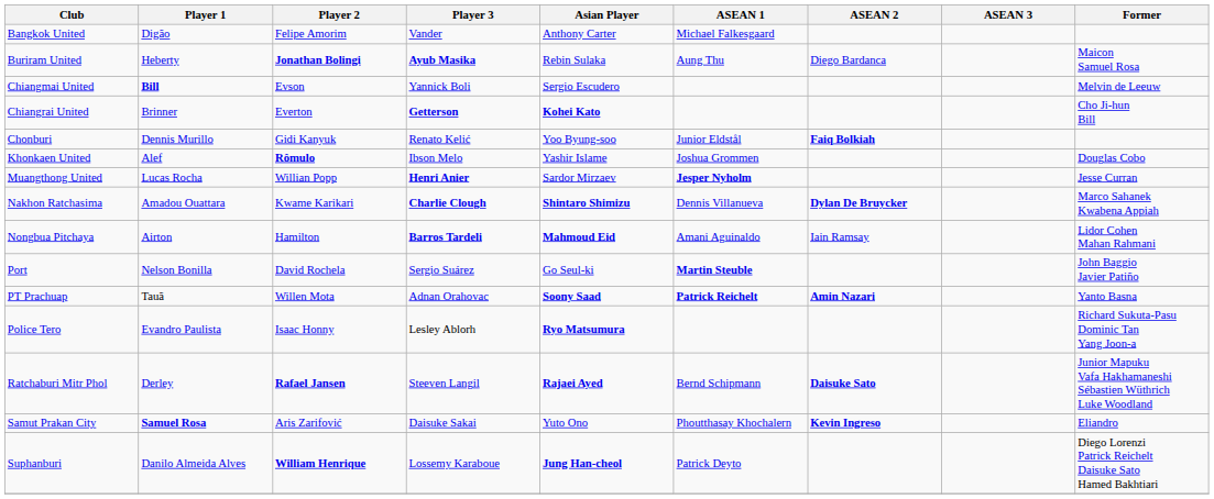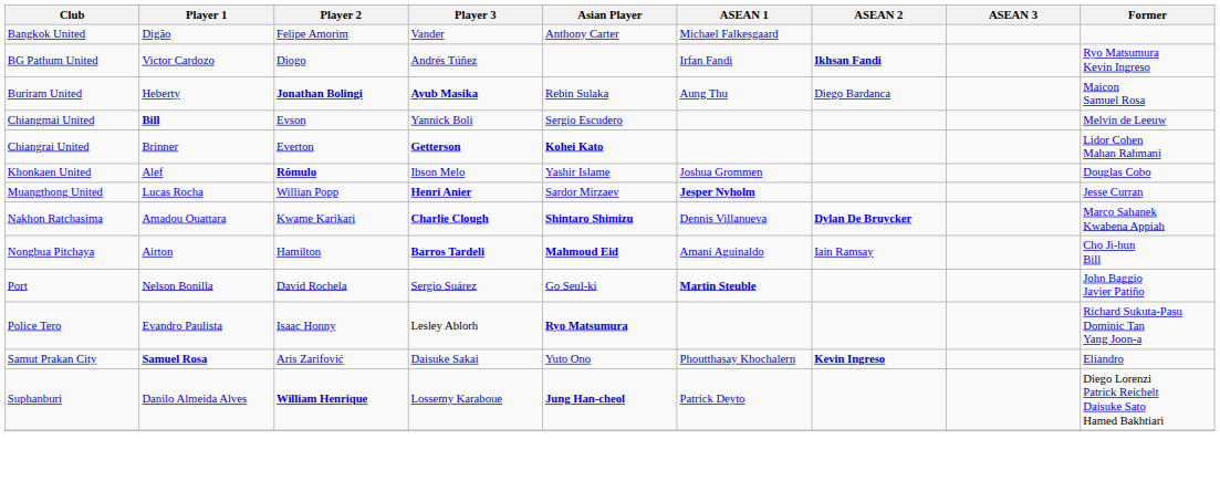+ row: BG Pathum United | Victor Cardozo | Diogo | Andrés Túñez | Irfan Fandi | Ikhsan Fandi | Ryo Matsumura Kevin Ingreso
Chiangrai United | Former: Cho Ji-hun Bill -> Lidor Cohen Mahan Rahmani
- row: Chonburi | Dennis Murillo | Gidi Kanyuk | Renato Kelić | Yoo Byung-soo | Junior Eldstål | Faiq Bolkiah
Nongbua Pitchaya | Former: Lidor Cohen Mahan Rahmani -> Cho Ji-hun Bill
- row: PT Prachuap | Tauã | Willen Mota | Adnan Orahovac | Soony Saad | Patrick Reichelt | Amin Nazari | Yanto Basna
- row: Ratchaburi Mitr Phol | Derley | Rafael Jansen | Steeven Langil | Rajaei Ayed | Bernd Schipmann | Daisuke Sato | Junior Mapuku Vafa Hakhamaneshi Sébastien Wüthrich Luke Woodland
